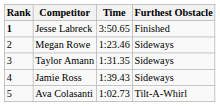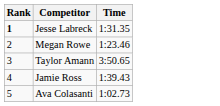- column: Furthest Obstacle | Finished | Sideways | Sideways | Sideways | Tilt-A-Whirl
Jesse Labreck | Time: 3:50.65 -> 1:31.35
Taylor Amann | Time: 1:31.35 -> 3:50.65
